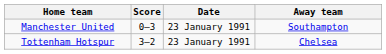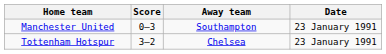columns swapped: Away team <-> Date
